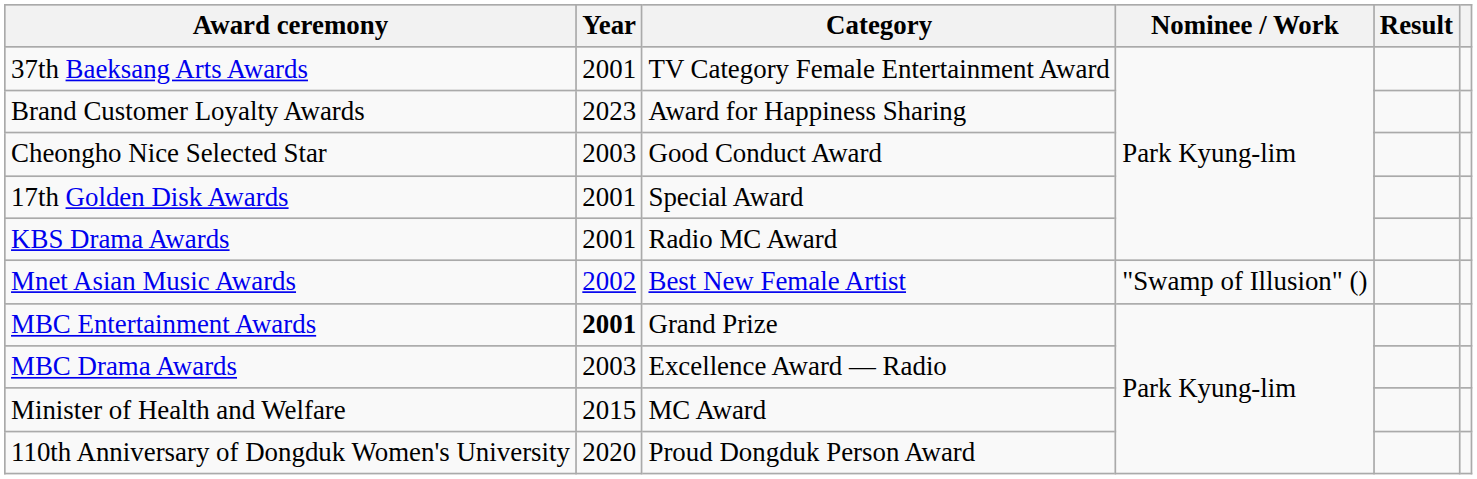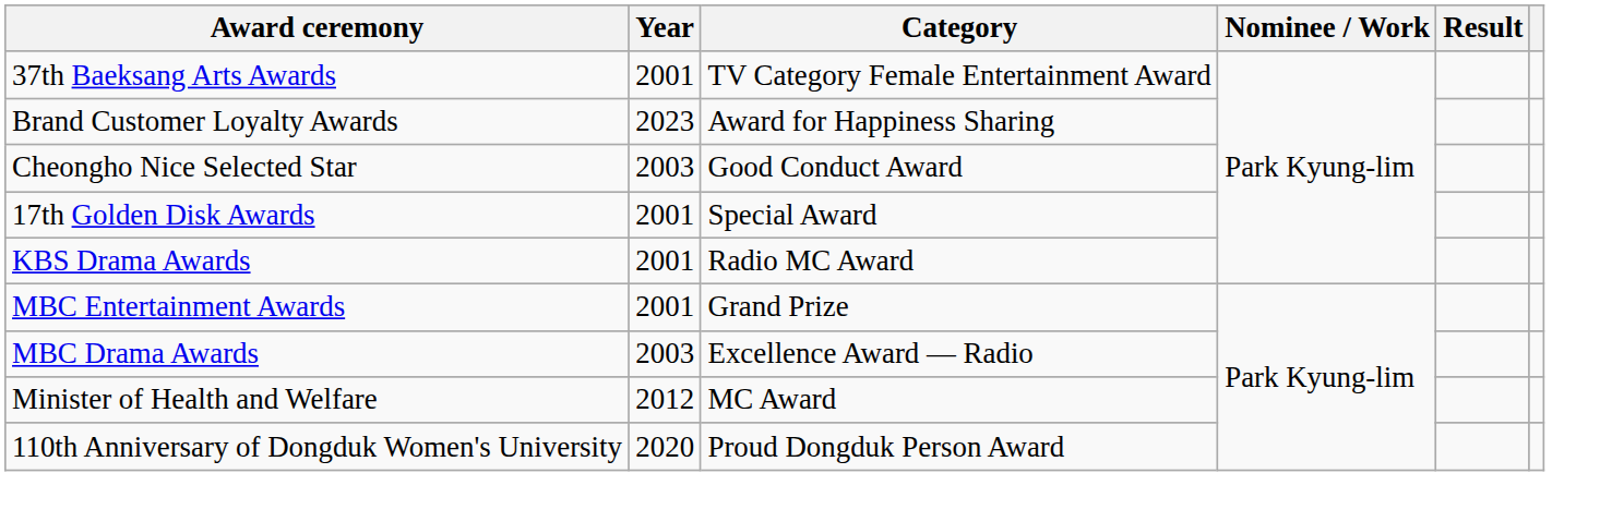- row: Mnet Asian Music Awards | 2002 | Best New Female Artist | "Swamp of Illusion" ()
MBC Entertainment Awards | Year: bold -> normal
Minister of Health and Welfare | Year: 2015 -> 2012
